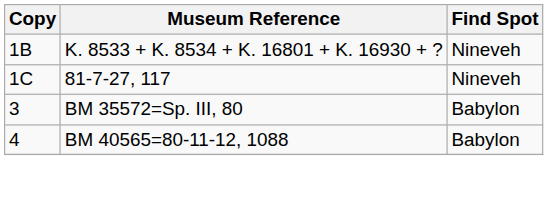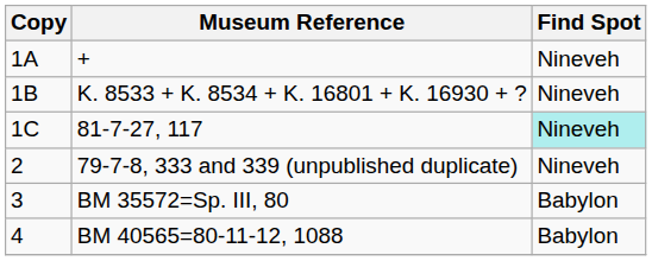+ row: 1A | + | Nineveh
81-7-27, 117 | Find Spot: no background -> paleturquoise background
+ row: 2 | 79-7-8, 333 and 339 (unpublished duplicate) | Nineveh
